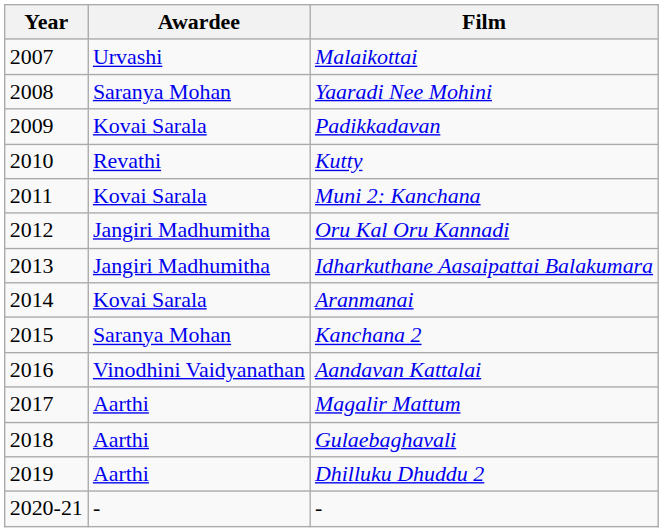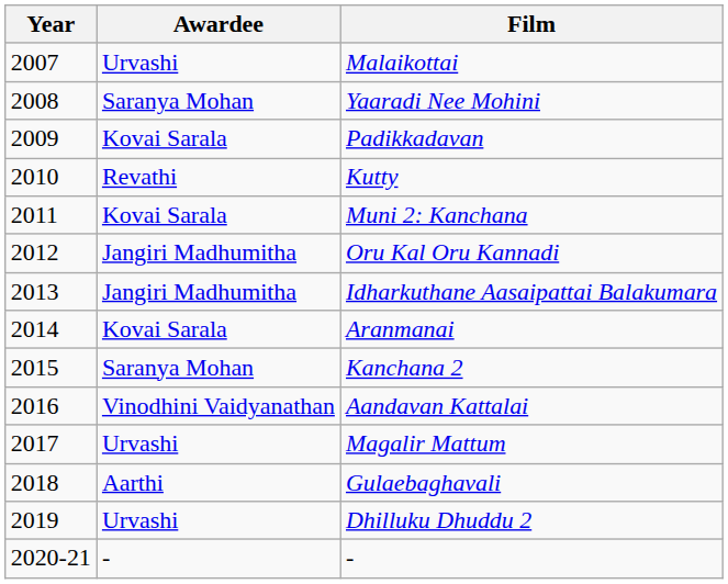Magalir Mattum | Awardee: Aarthi -> Urvashi
Dhilluku Dhuddu 2 | Awardee: Aarthi -> Urvashi
